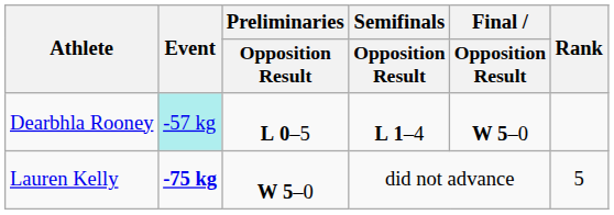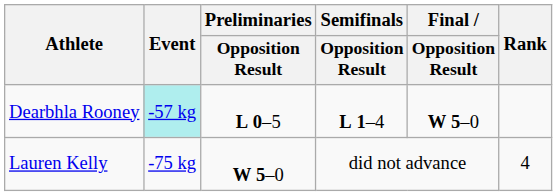Lauren Kelly | Event: bold -> normal
Lauren Kelly | Rank: 5 -> 4
